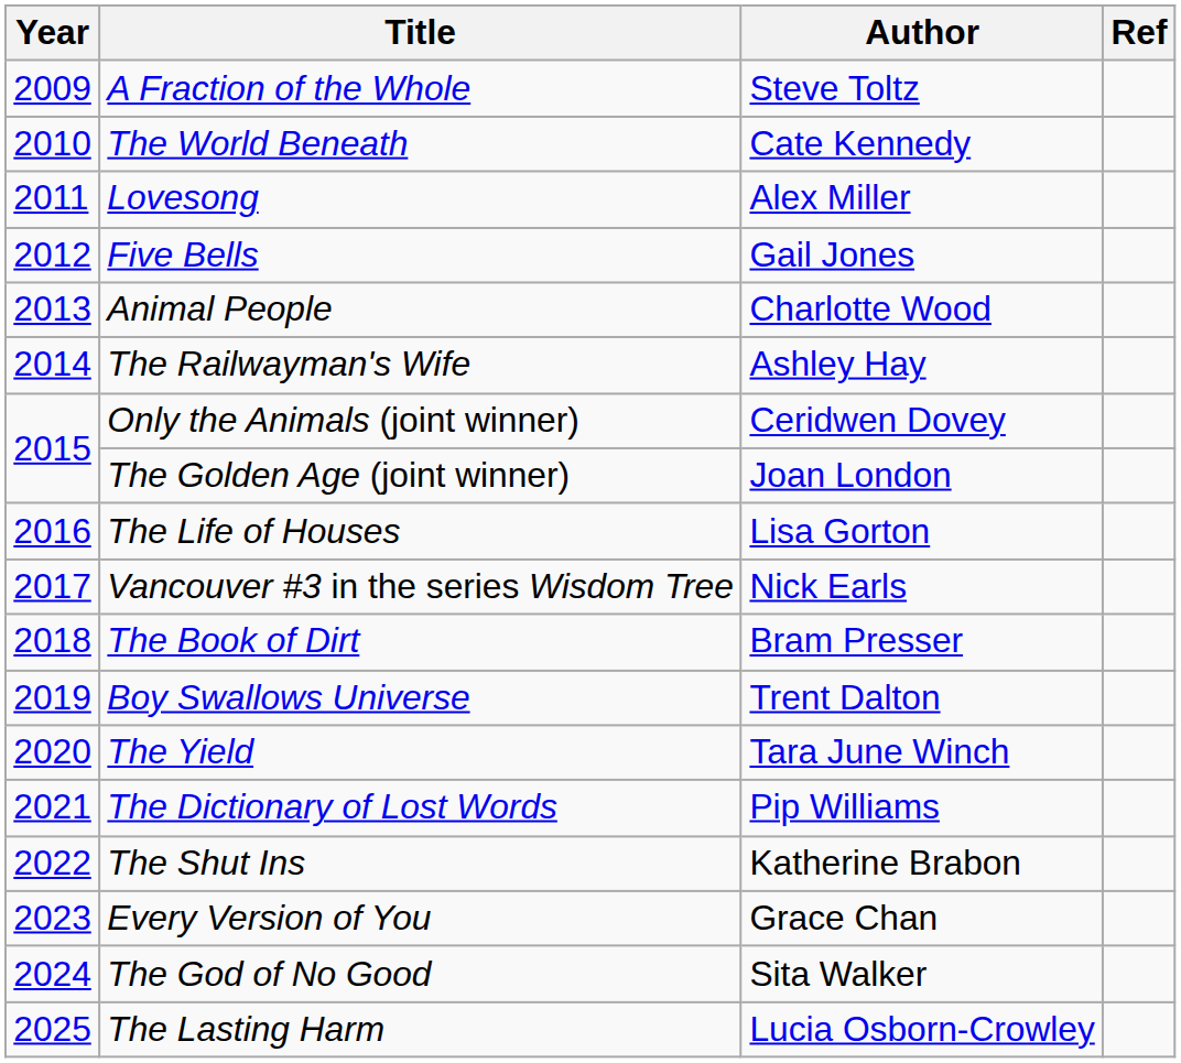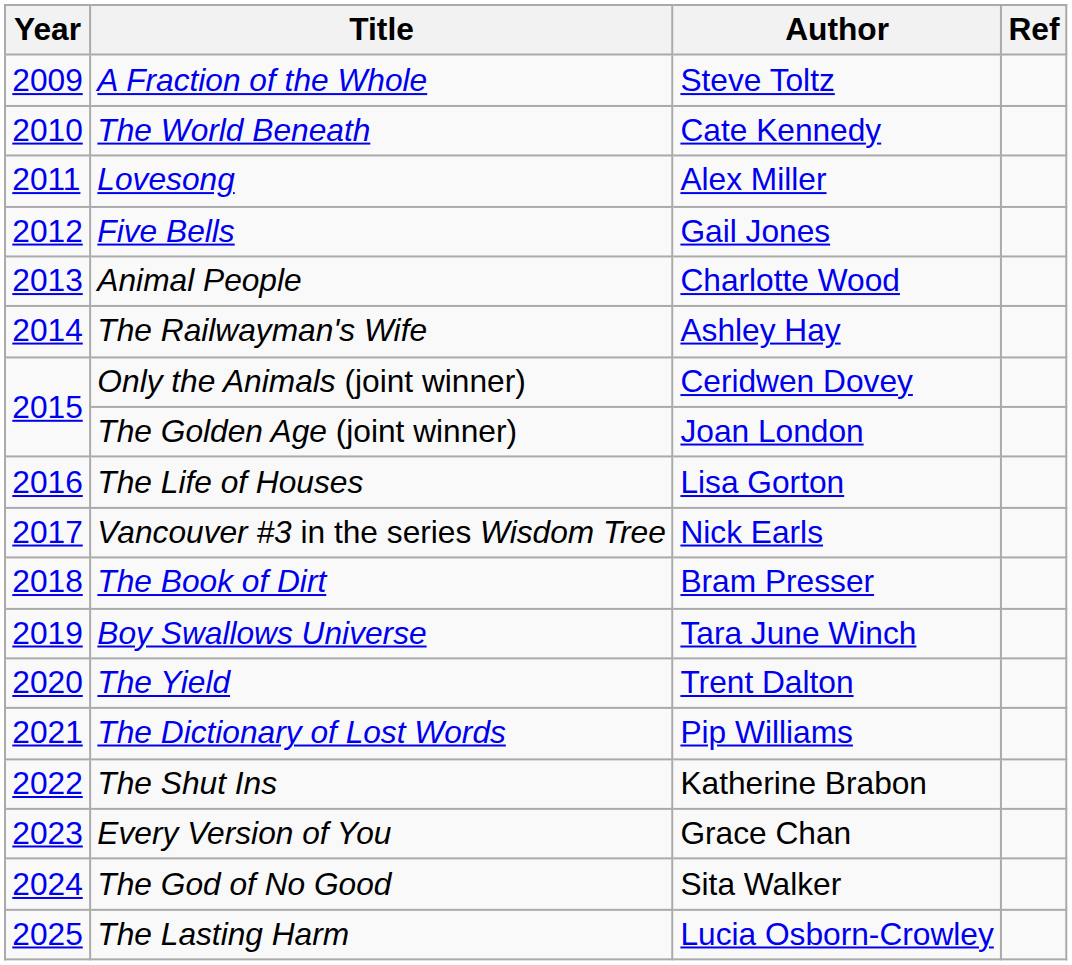Boy Swallows Universe | Author: Trent Dalton -> Tara June Winch
The Yield | Author: Tara June Winch -> Trent Dalton
